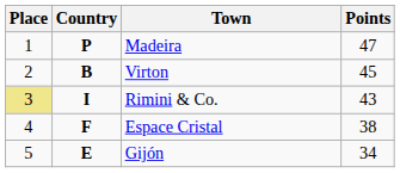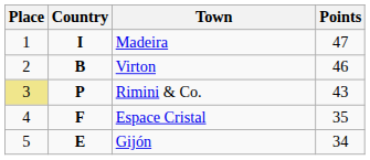Madeira | Country: P -> I
Virton | Points: 45 -> 46
Rimini & Co. | Country: I -> P
Espace Cristal | Points: 38 -> 35
